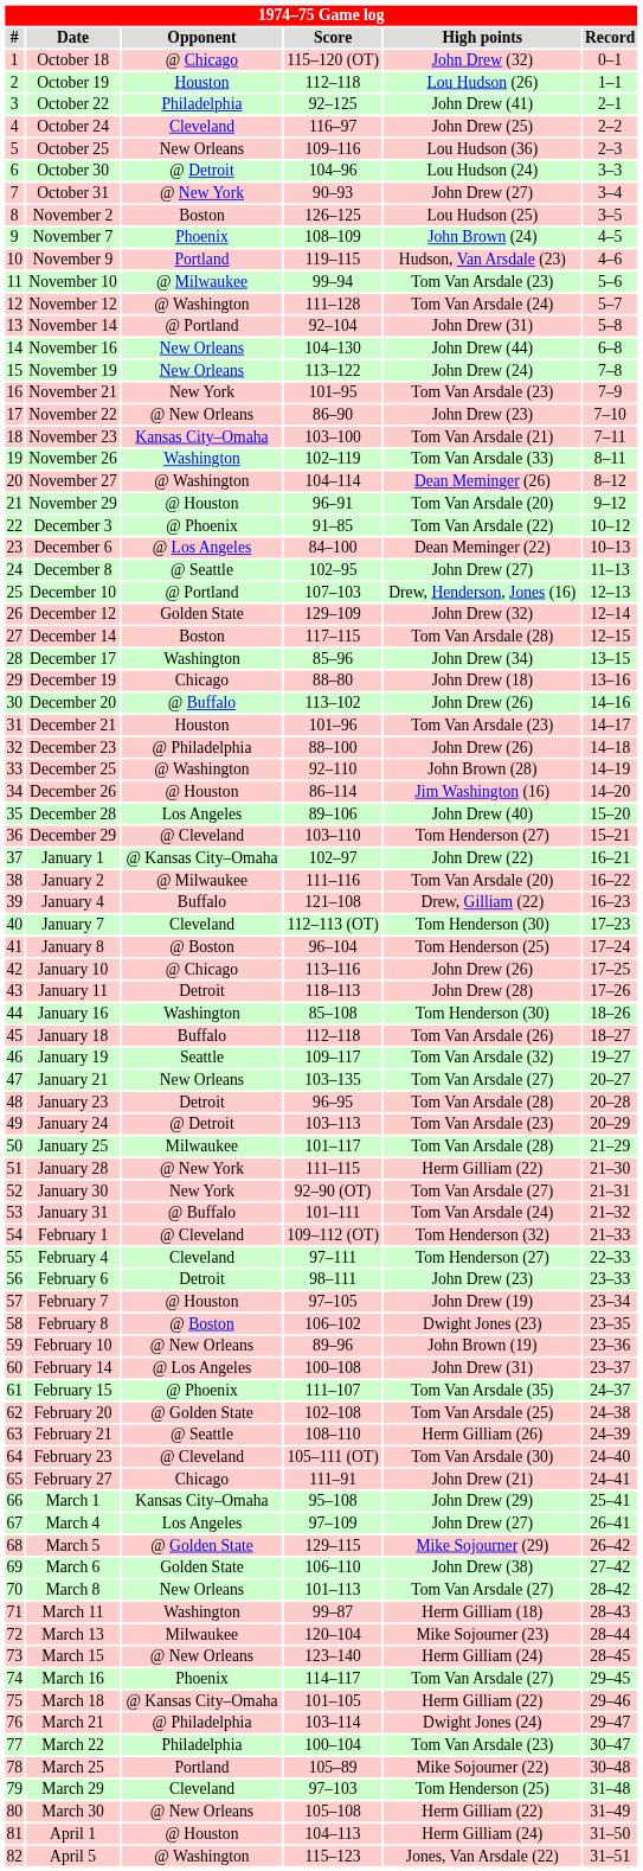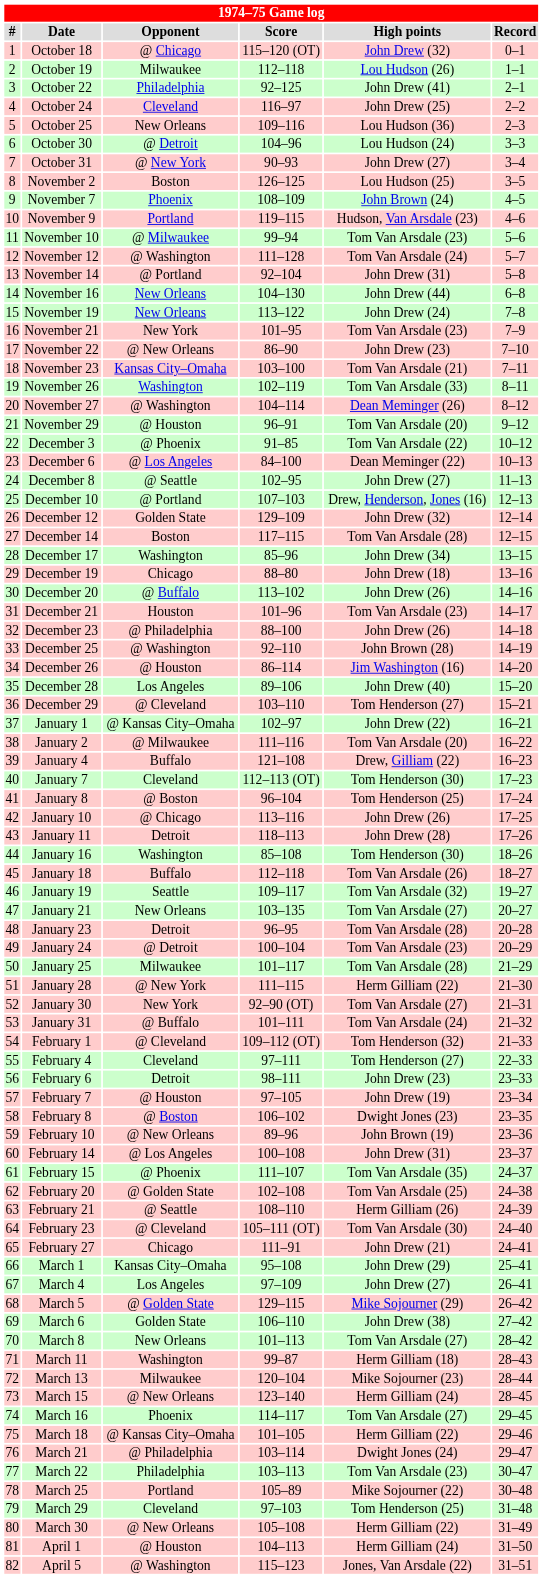October 19 | Opponent: Houston -> Milwaukee
January 24 | Score: 103–113 -> 100–104
March 22 | Score: 100–104 -> 103–113
